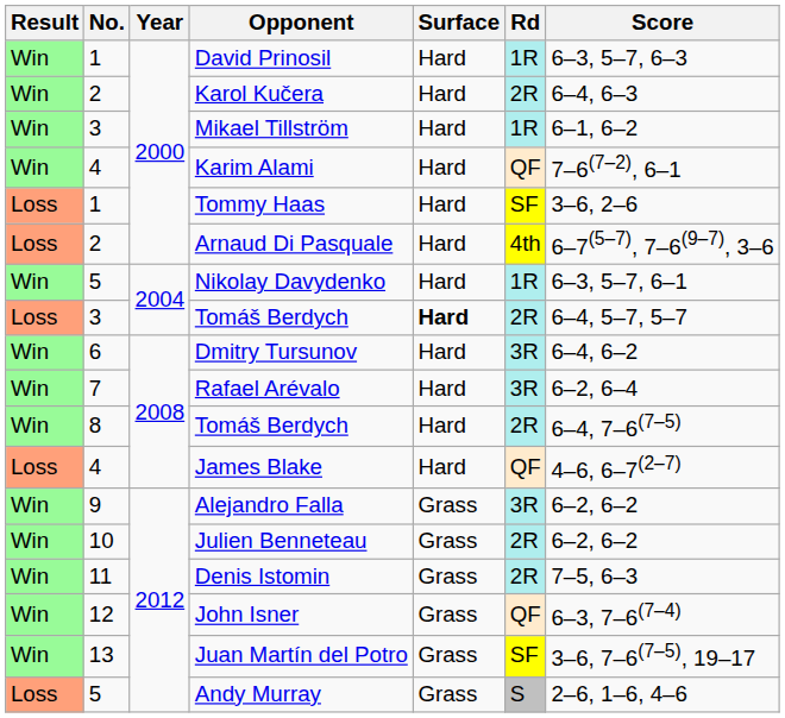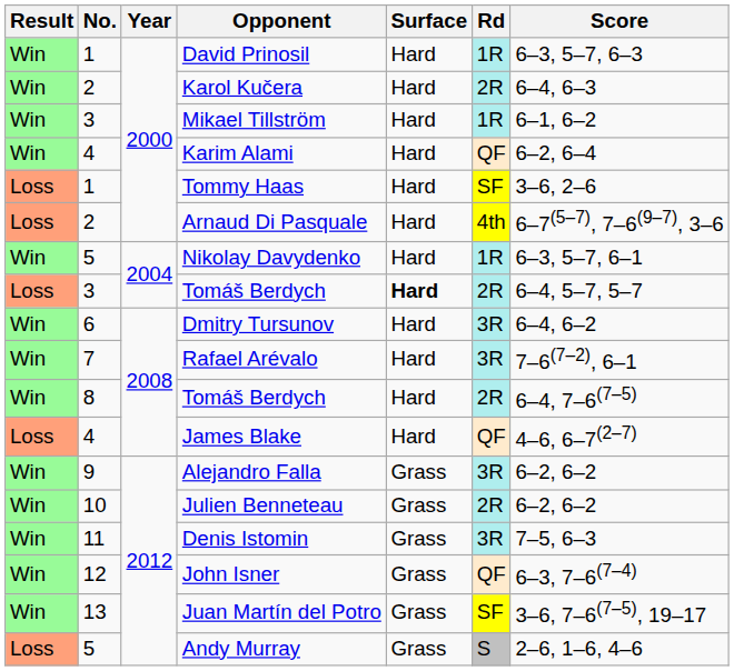Karim Alami | Score: 7–6(7–2), 6–1 -> 6–2, 6–4
Rafael Arévalo | Score: 6–2, 6–4 -> 7–6(7–2), 6–1
Denis Istomin | Rd: 2R -> 3R
